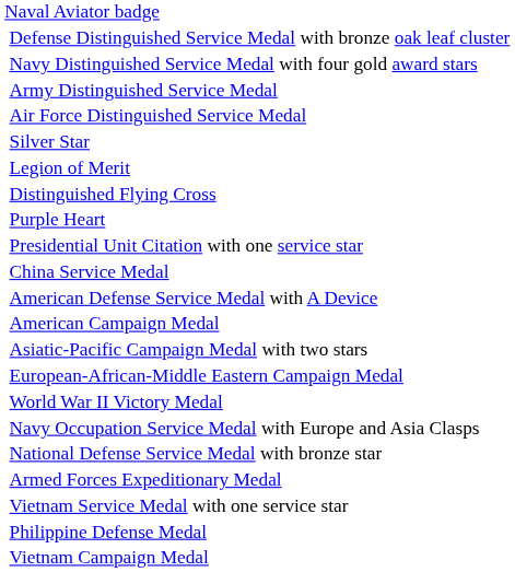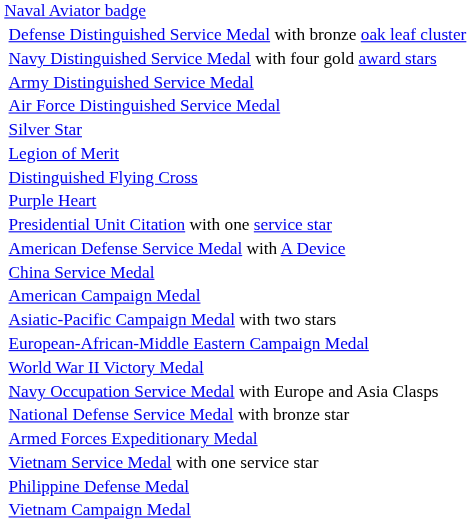rows swapped: China Service Medal <-> American Defense Service Medal with A Device
